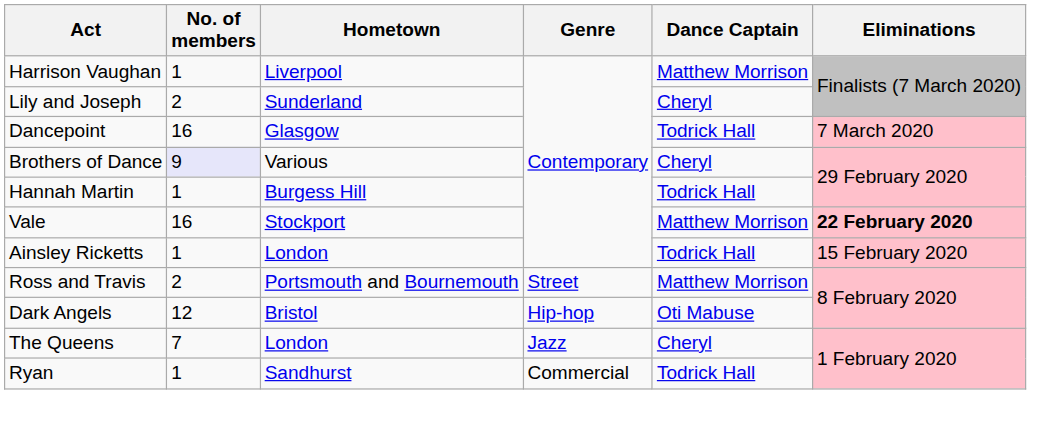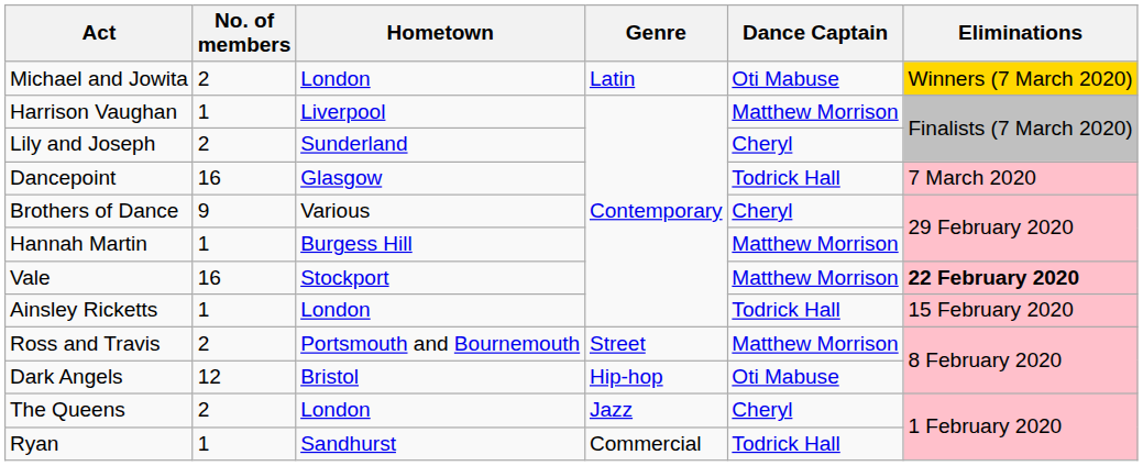+ row: Michael and Jowita | 2 | London | Latin | Oti Mabuse | Winners (7 March 2020)
Brothers of Dance | No. of members: lavender background -> no background
Hannah Martin | Dance Captain: Todrick Hall -> Matthew Morrison
The Queens | No. of members: 7 -> 2
